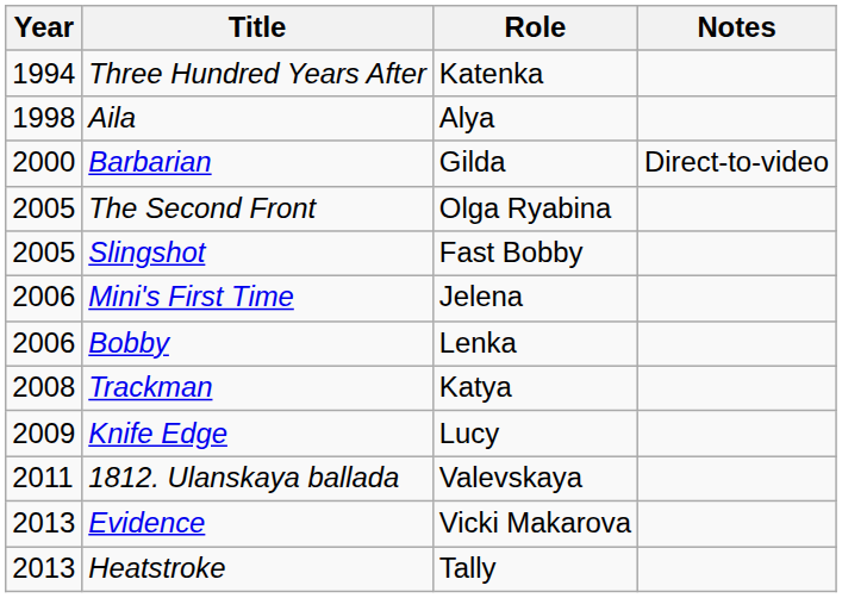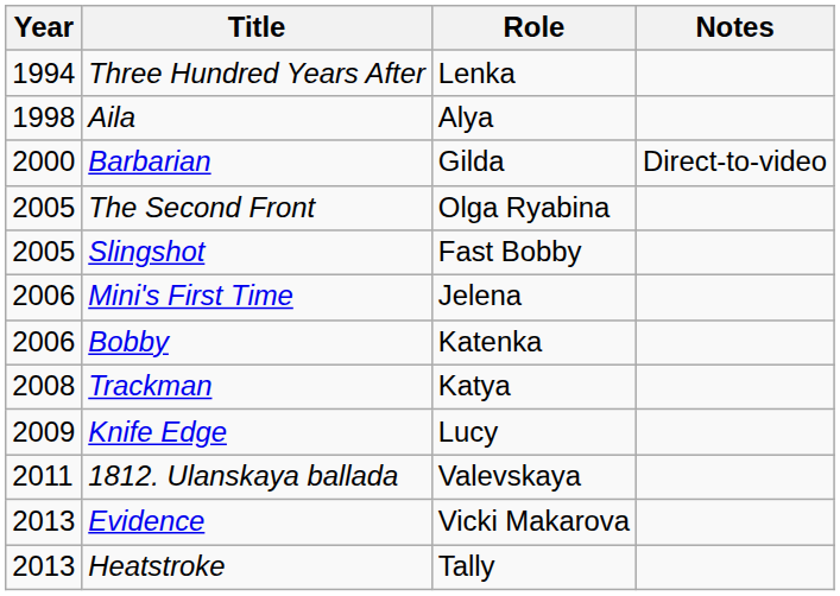Three Hundred Years After | Role: Katenka -> Lenka
Bobby | Role: Lenka -> Katenka
